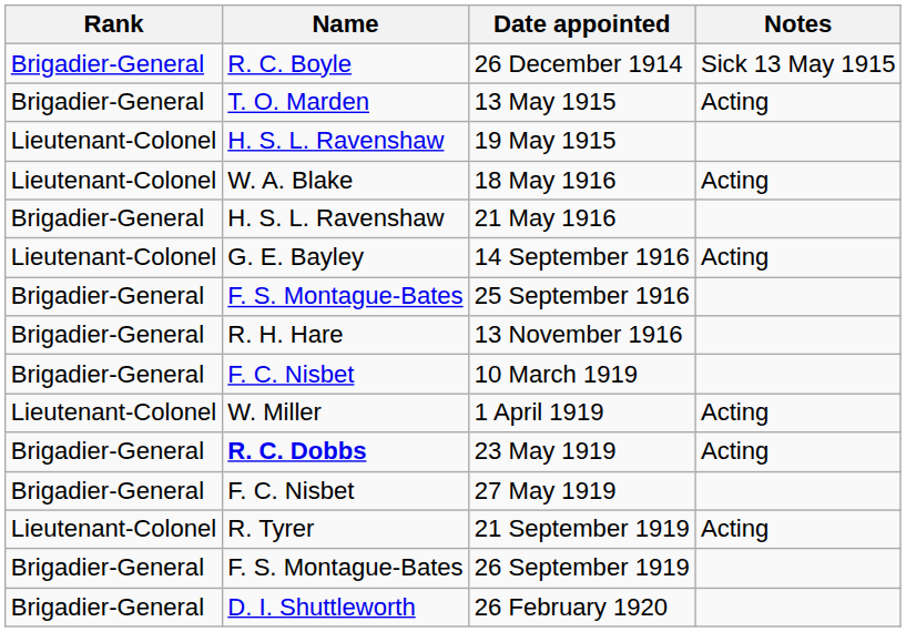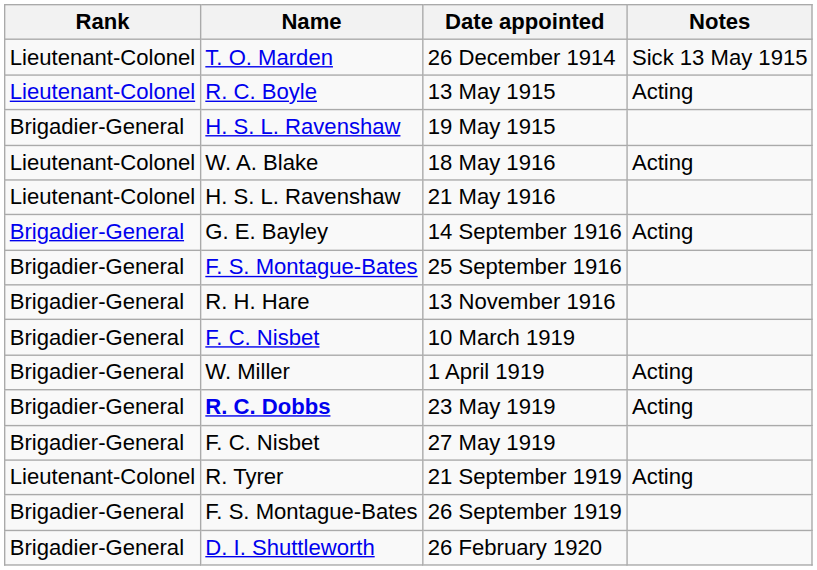26 December 1914 | Rank: Brigadier-General -> Lieutenant-Colonel
26 December 1914 | Name: R. C. Boyle -> T. O. Marden
13 May 1915 | Rank: Brigadier-General -> Lieutenant-Colonel
13 May 1915 | Name: T. O. Marden -> R. C. Boyle
19 May 1915 | Rank: Lieutenant-Colonel -> Brigadier-General
21 May 1916 | Rank: Brigadier-General -> Lieutenant-Colonel
14 September 1916 | Rank: Lieutenant-Colonel -> Brigadier-General
1 April 1919 | Rank: Lieutenant-Colonel -> Brigadier-General
